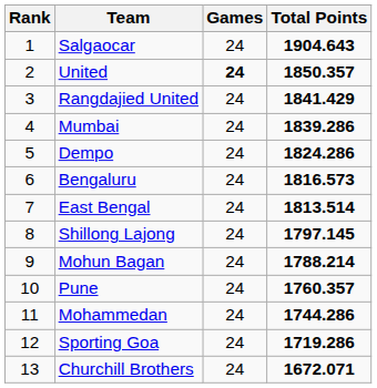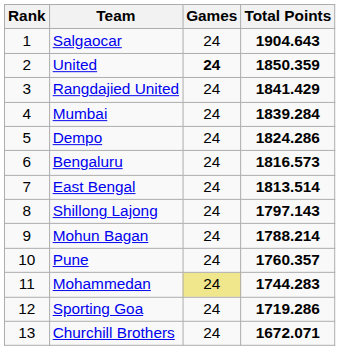United | Total Points: 1850.357 -> 1850.359
Mumbai | Total Points: 1839.286 -> 1839.284
Shillong Lajong | Total Points: 1797.145 -> 1797.143
Mohammedan | Games: no background -> khaki background
Mohammedan | Total Points: 1744.286 -> 1744.283
